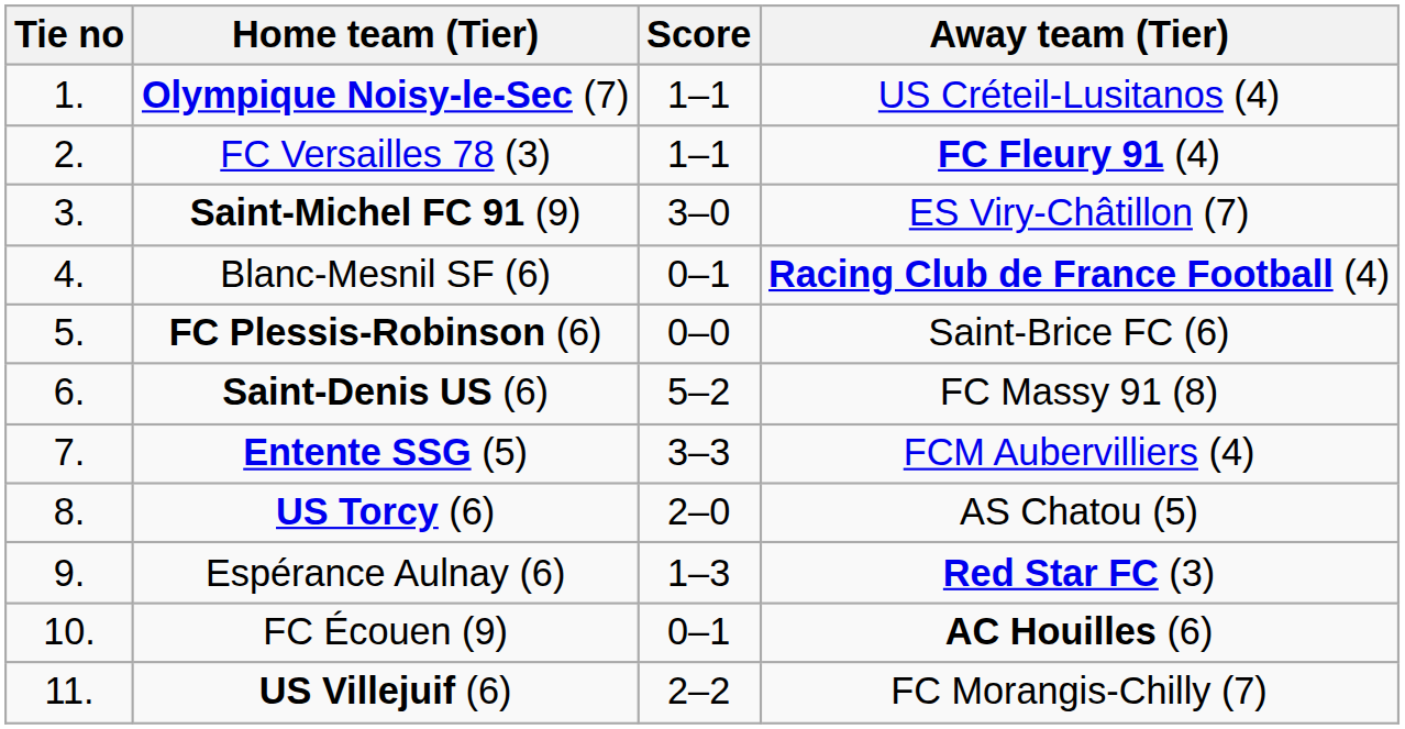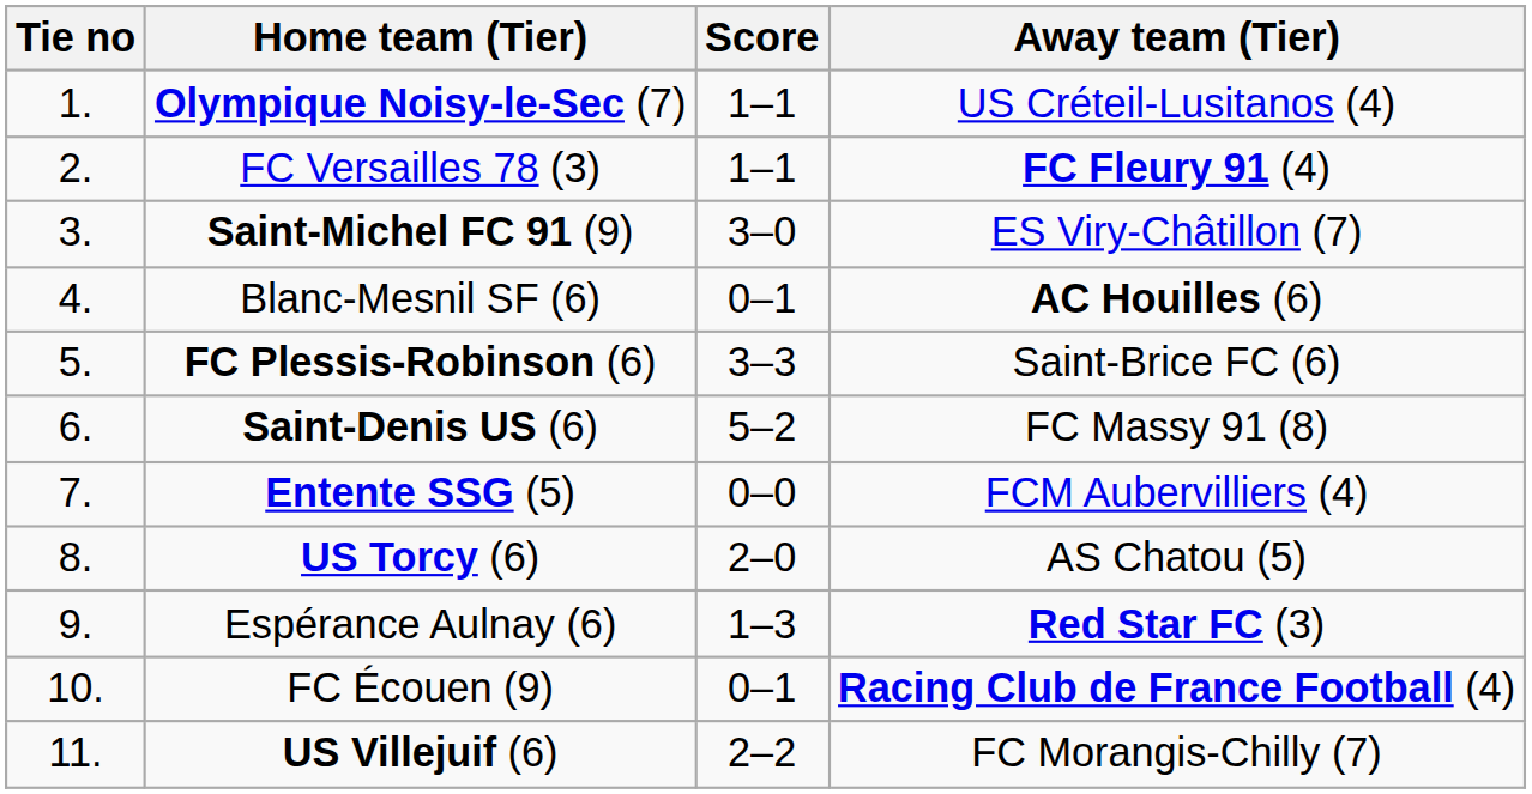Blanc-Mesnil SF (6) | Away team (Tier): Racing Club de France Football (4) -> AC Houilles (6)
FC Plessis-Robinson (6) | Score: 0–0 -> 3–3
Entente SSG (5) | Score: 3–3 -> 0–0
FC Écouen (9) | Away team (Tier): AC Houilles (6) -> Racing Club de France Football (4)
